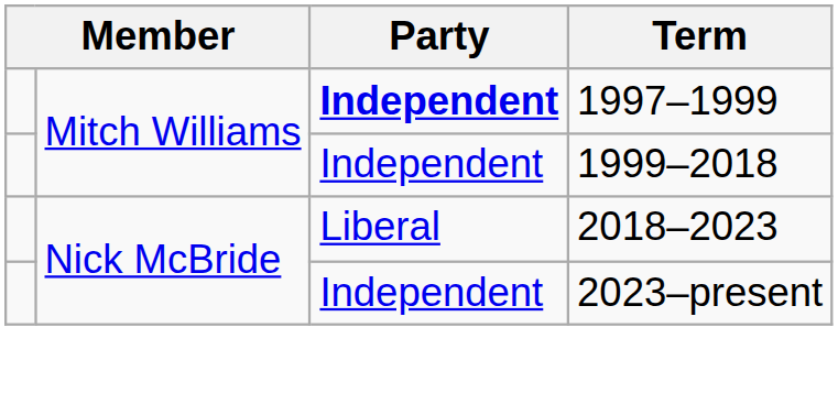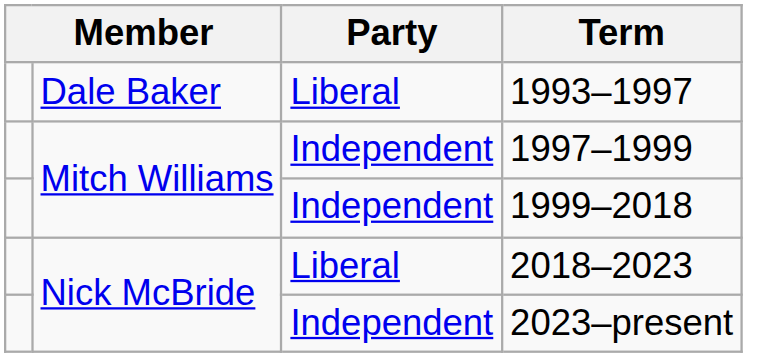+ row: Dale Baker | Liberal | 1993–1997
1997–1999 | Party: bold -> normal
